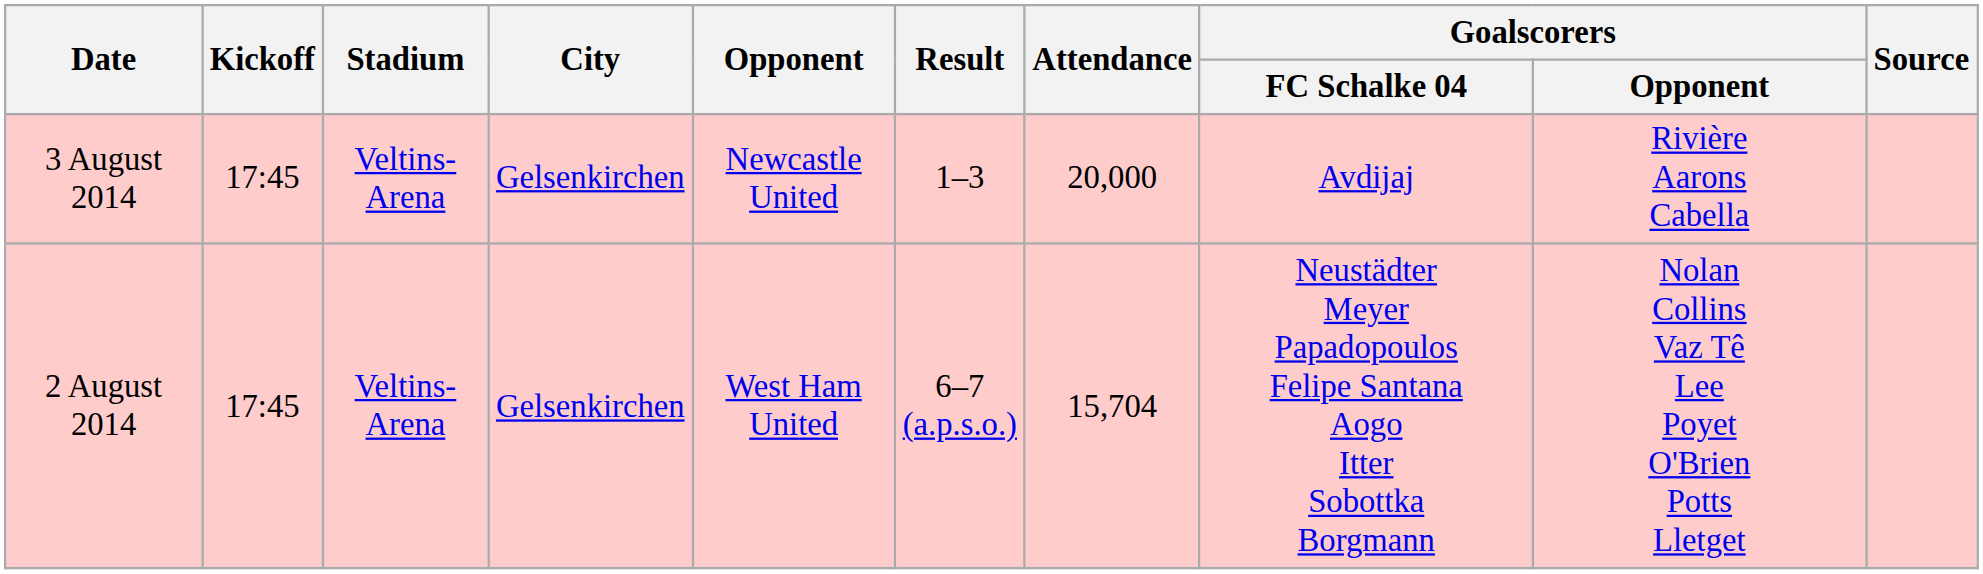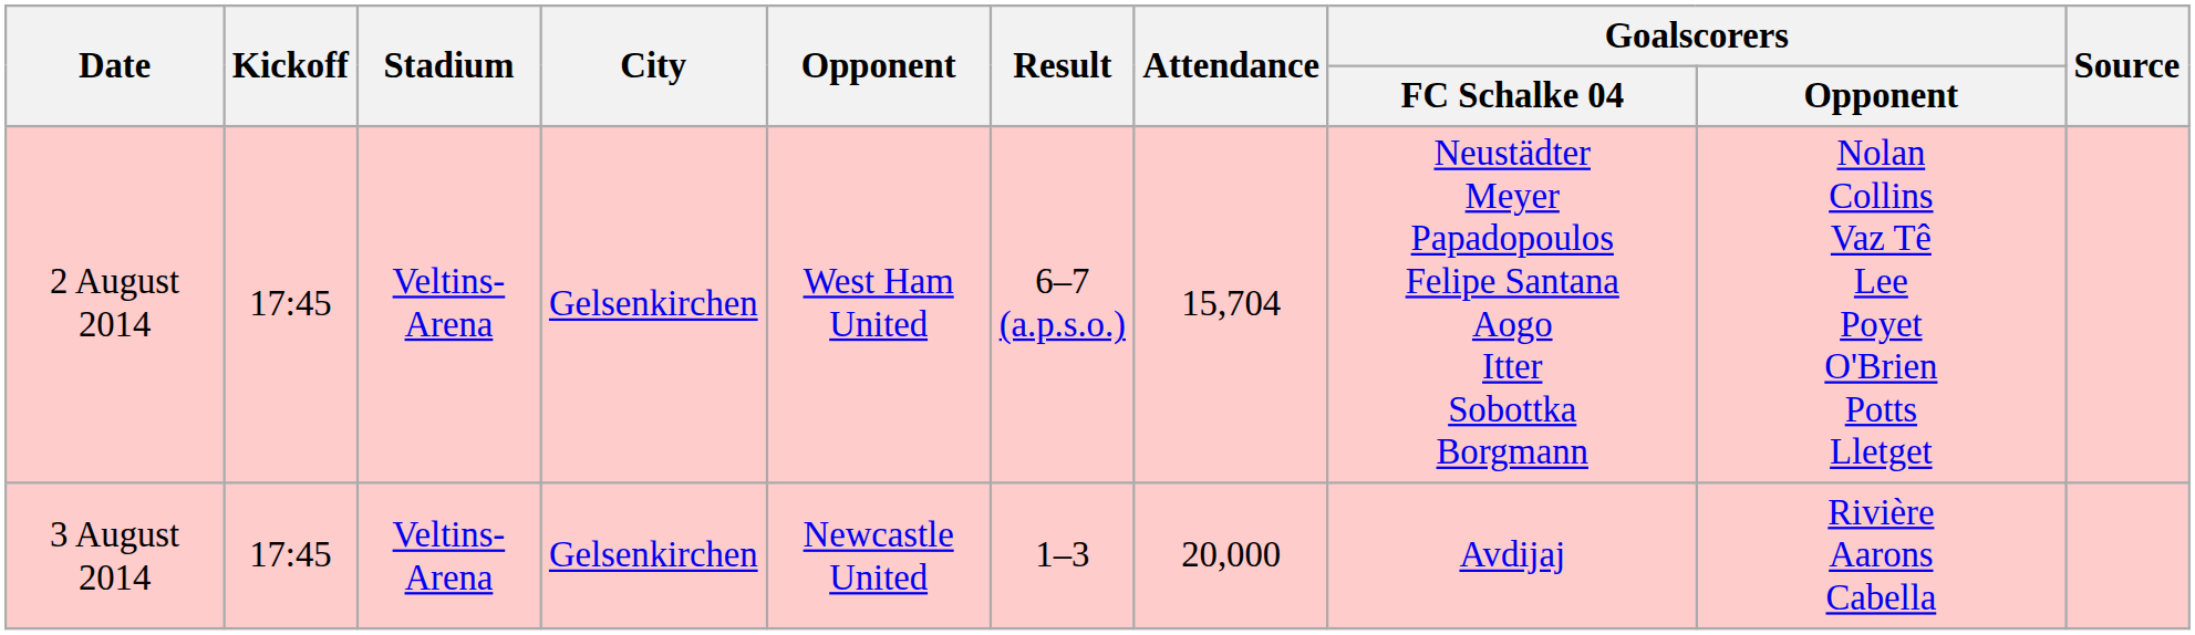rows swapped: 2 August 2014 <-> 3 August 2014
